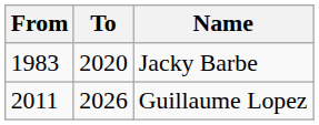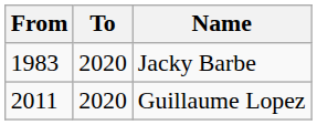Guillaume Lopez | To: 2026 -> 2020
